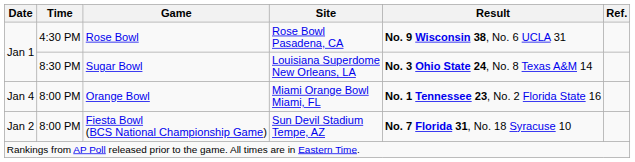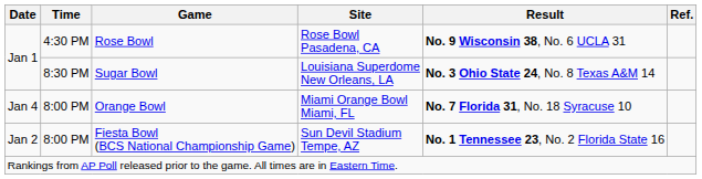Orange Bowl | Result: No. 1 Tennessee 23, No. 2 Florida State 16 -> No. 7 Florida 31, No. 18 Syracuse 10
Fiesta Bowl (BCS National Championship Game) | Result: No. 7 Florida 31, No. 18 Syracuse 10 -> No. 1 Tennessee 23, No. 2 Florida State 16
